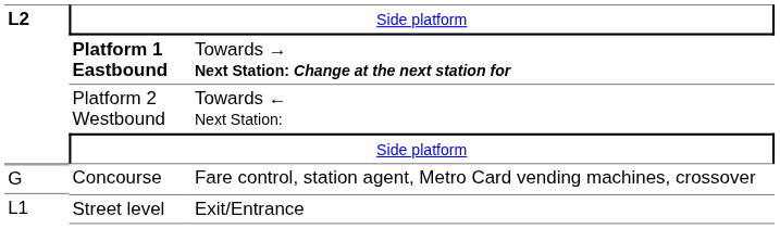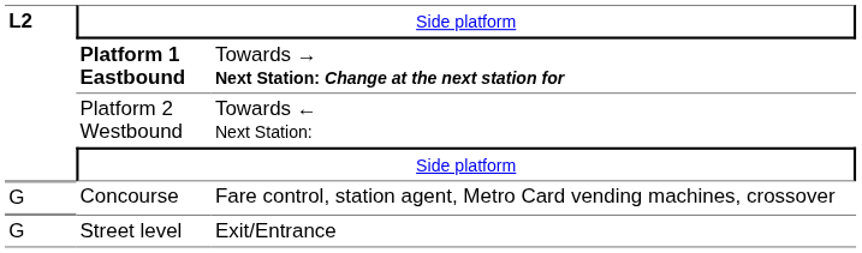Street level | column 1: L1 -> G
